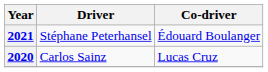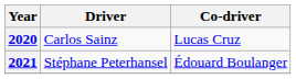rows swapped: 2020 <-> 2021
